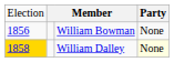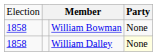William Bowman | column 1: 1856 -> 1858
William Dalley | column 1: gold background -> no background
